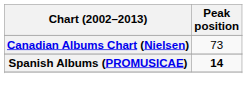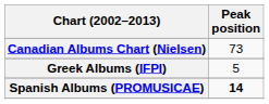+ row: Greek Albums (IFPI) | 5
